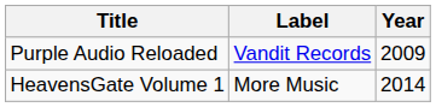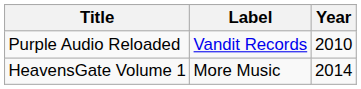Purple Audio Reloaded | Year: 2009 -> 2010
